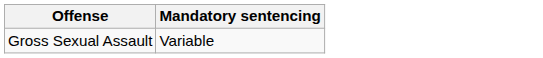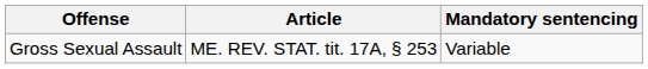+ column: Article | ME. REV. STAT. tit. 17A, § 253
